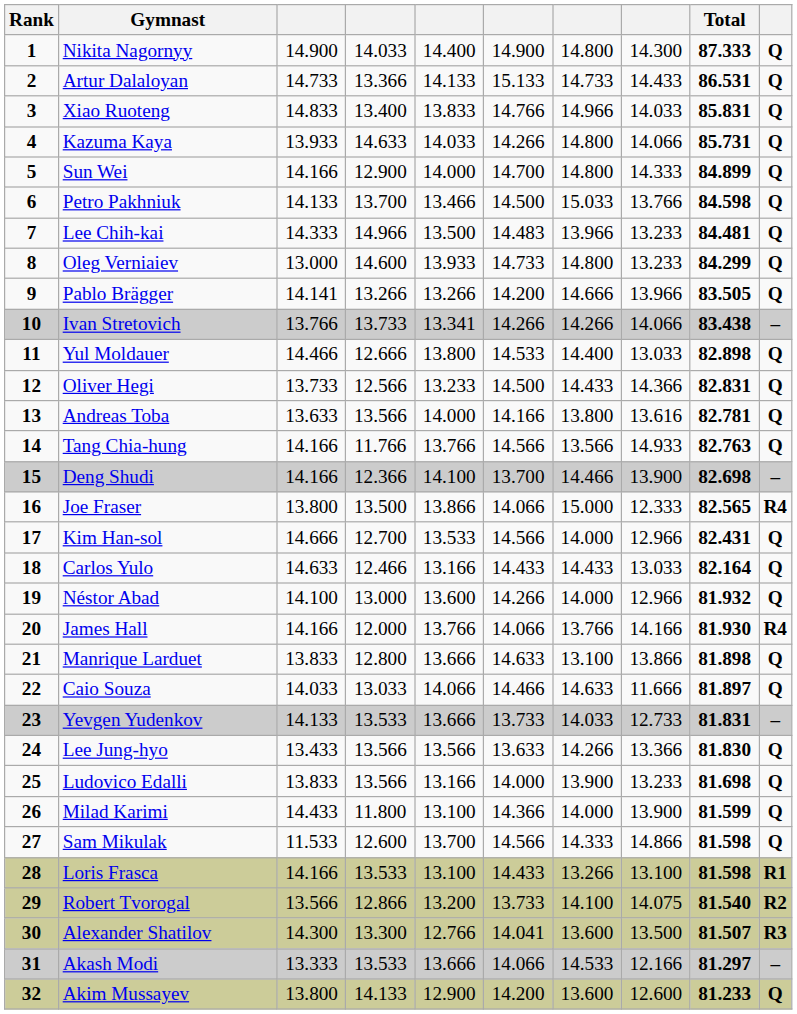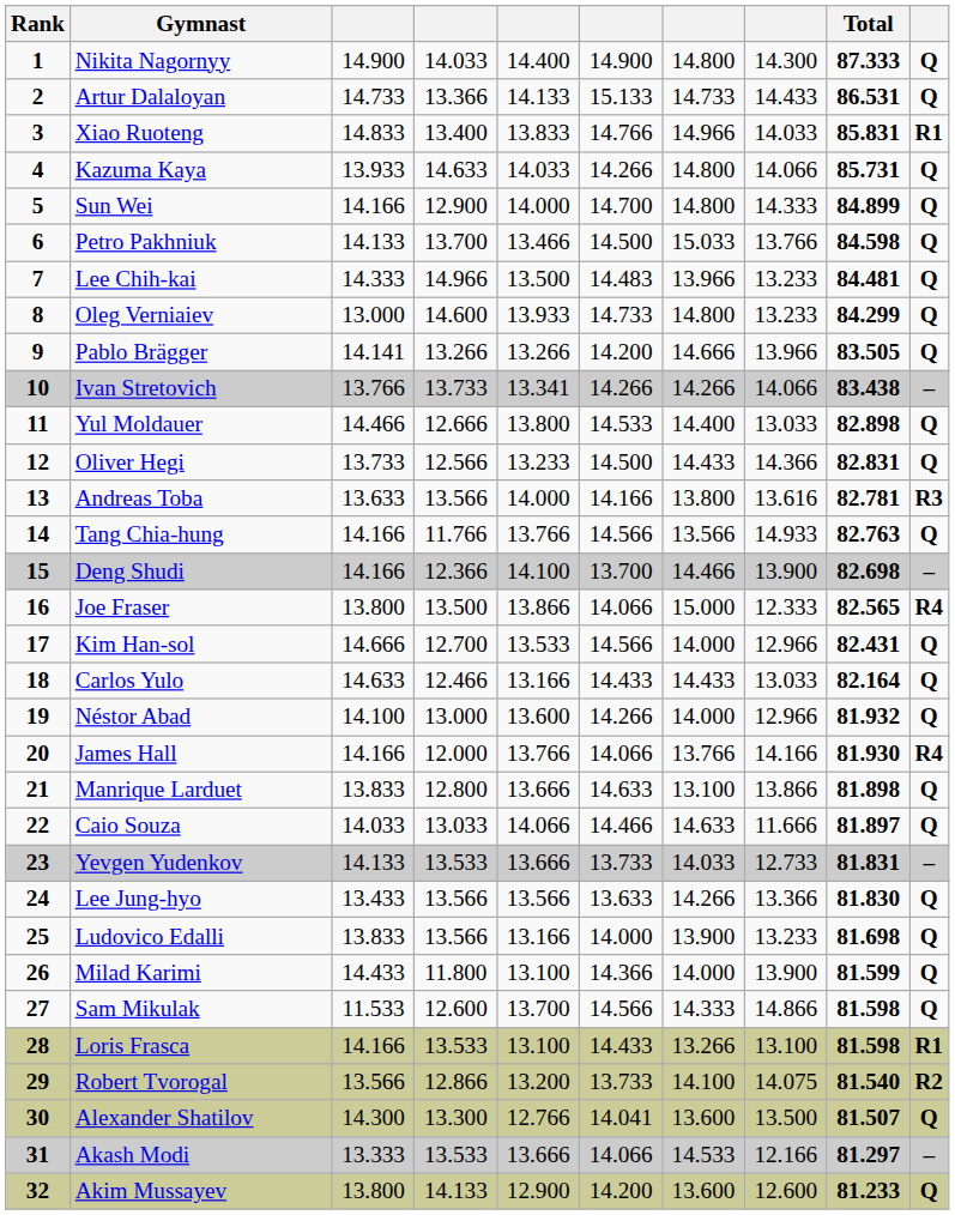Xiao Ruoteng | column 10: Q -> R1
Andreas Toba | column 10: Q -> R3
Alexander Shatilov | column 10: R3 -> Q
